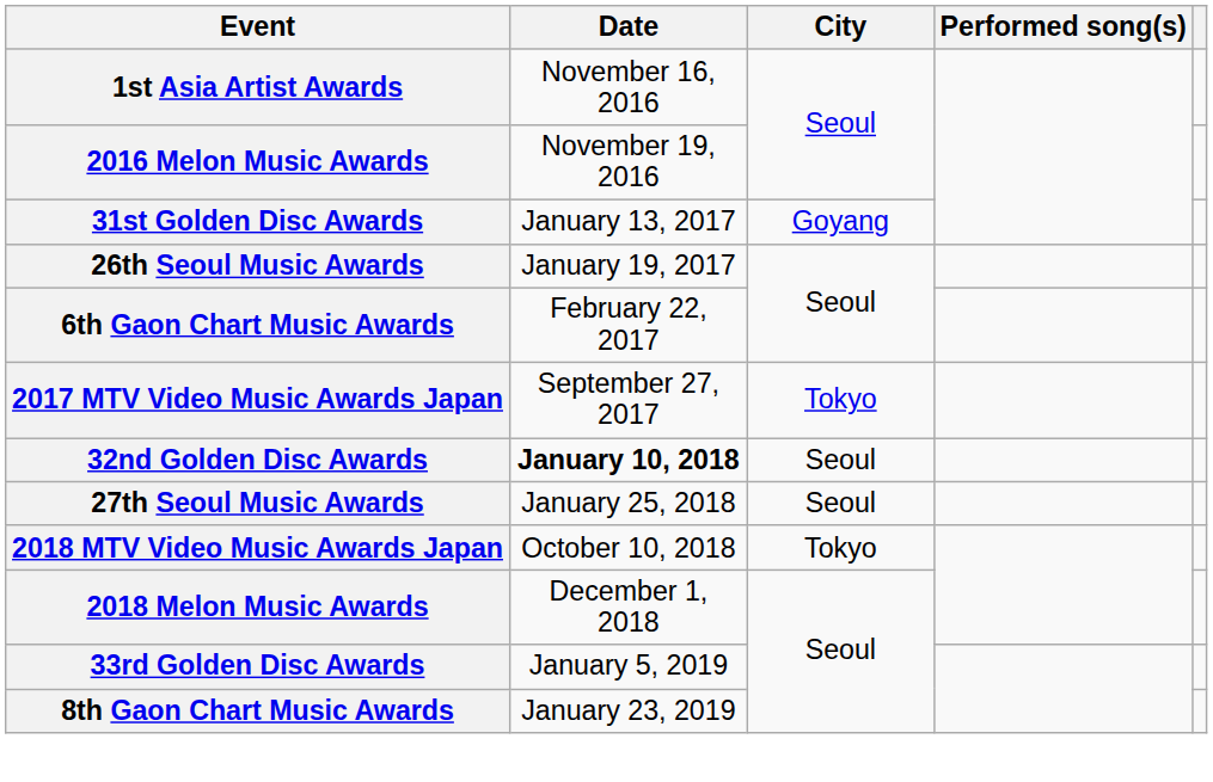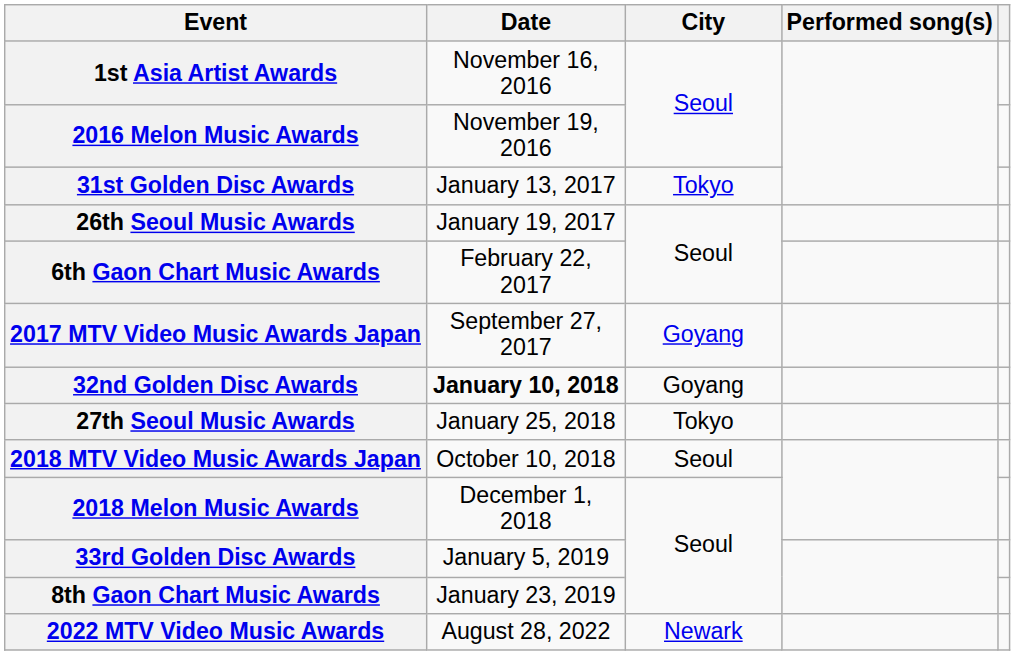31st Golden Disc Awards | City: Goyang -> Tokyo
2017 MTV Video Music Awards Japan | City: Tokyo -> Goyang
32nd Golden Disc Awards | City: Seoul -> Goyang
27th Seoul Music Awards | City: Seoul -> Tokyo
2018 MTV Video Music Awards Japan | City: Tokyo -> Seoul
+ row: 2022 MTV Video Music Awards | August 28, 2022 | Newark
